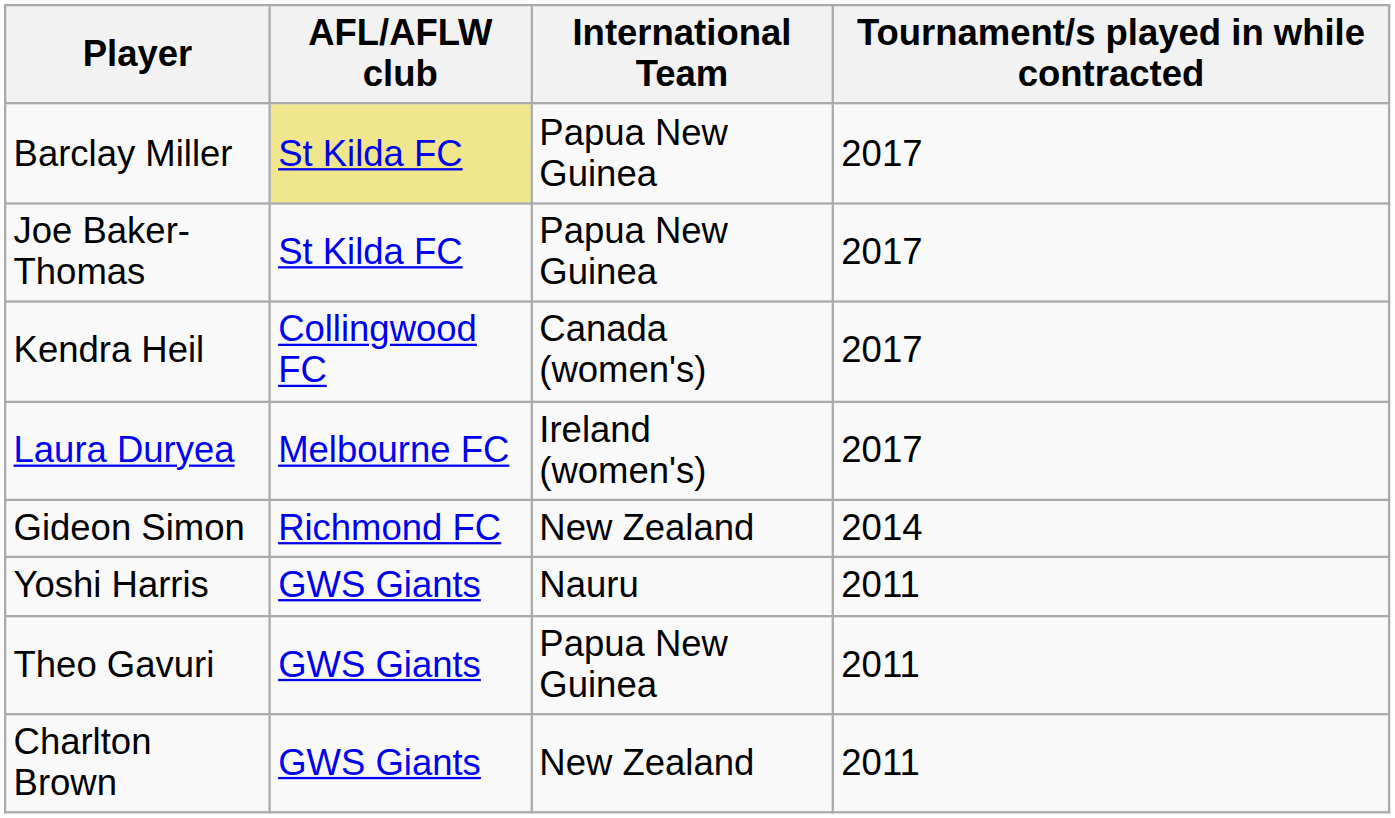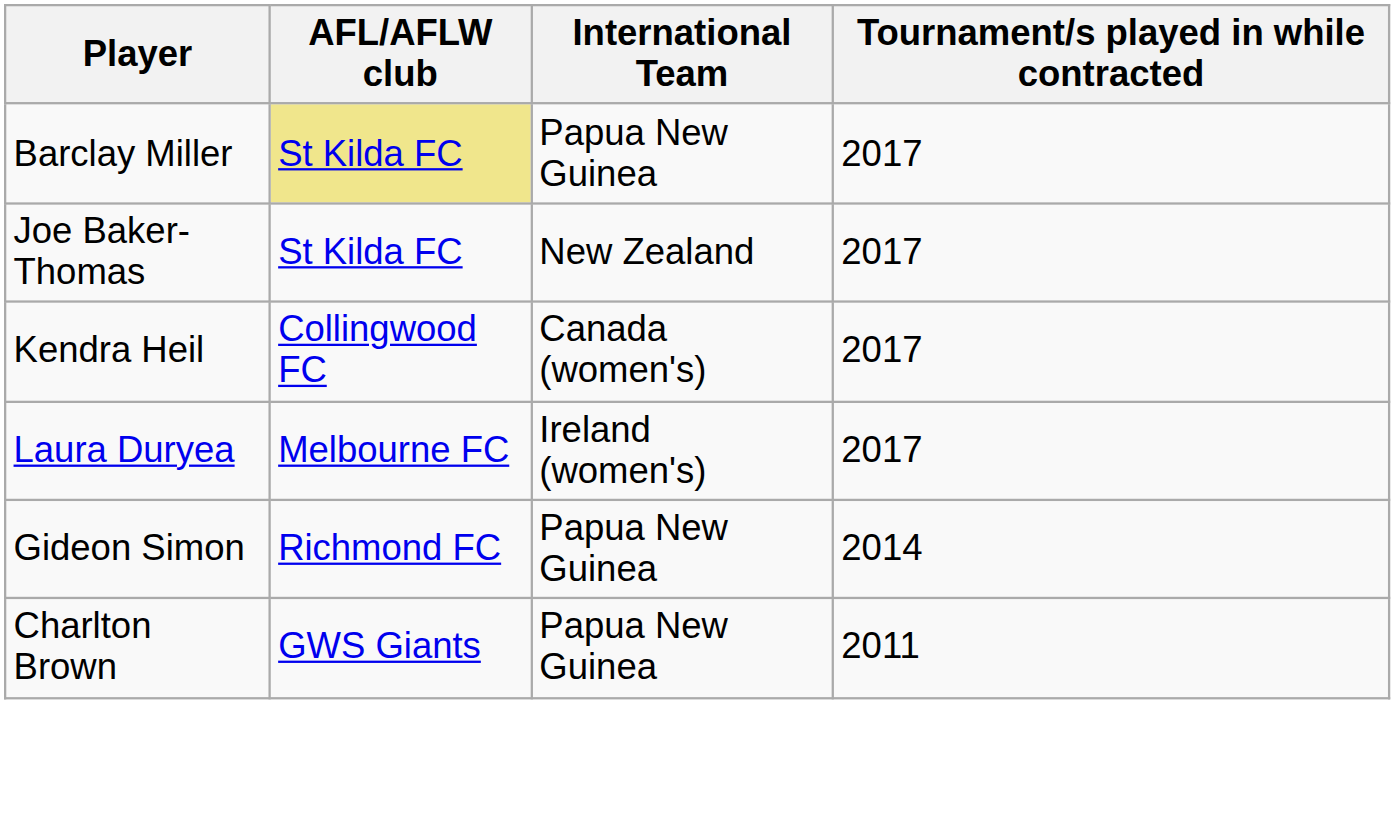Joe Baker-Thomas | International Team: Papua New Guinea -> New Zealand
Gideon Simon | International Team: New Zealand -> Papua New Guinea
- row: Yoshi Harris | GWS Giants | Nauru | 2011
- row: Theo Gavuri | GWS Giants | Papua New Guinea | 2011
Charlton Brown | International Team: New Zealand -> Papua New Guinea
